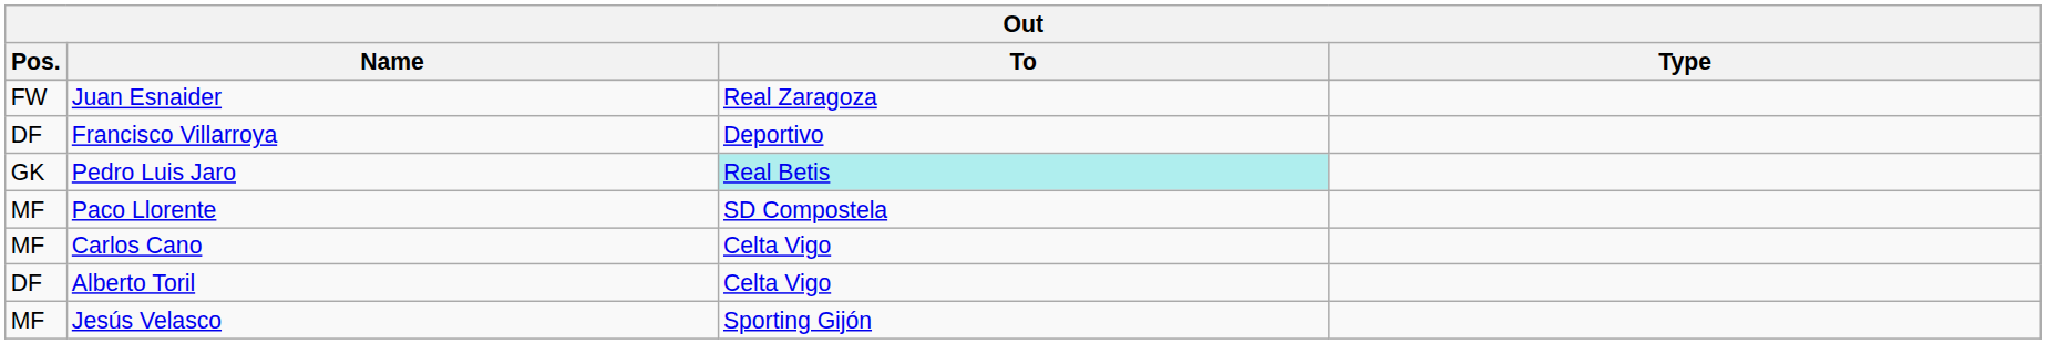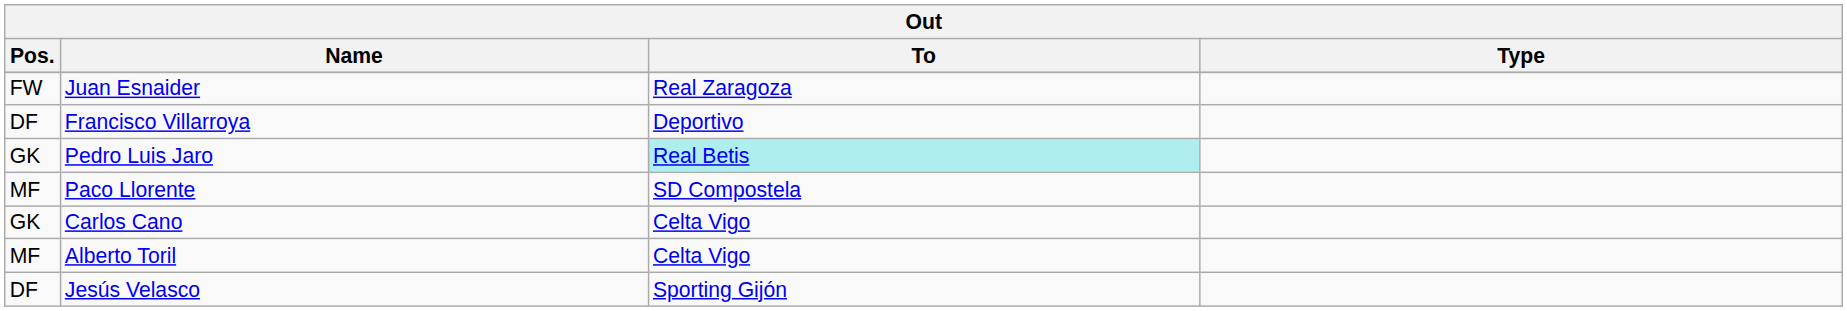Carlos Cano | Pos.: MF -> GK
Alberto Toril | Pos.: DF -> MF
Jesús Velasco | Pos.: MF -> DF
